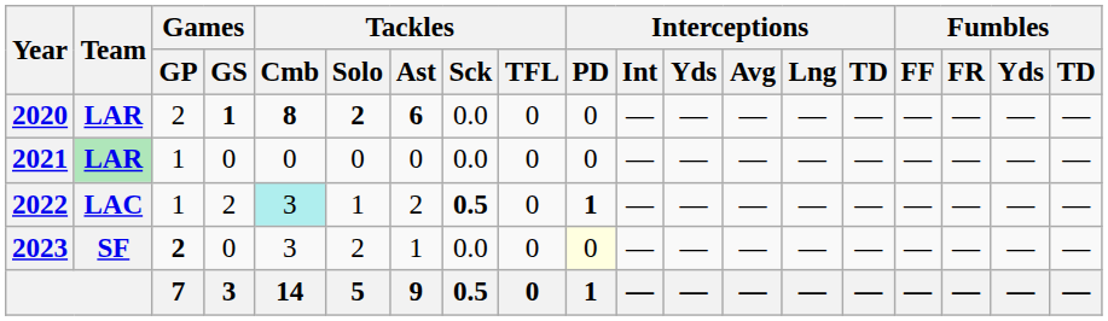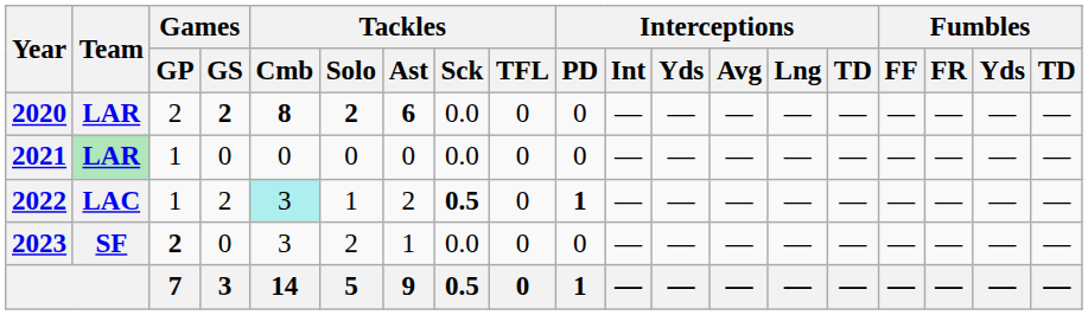2020 | Games / GS: 1 -> 2
2023 | Interceptions / PD: lightyellow background -> no background
